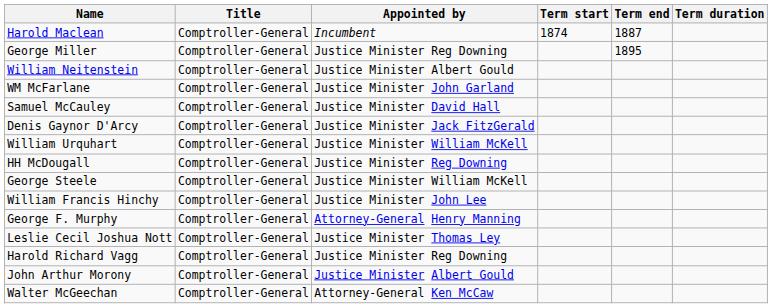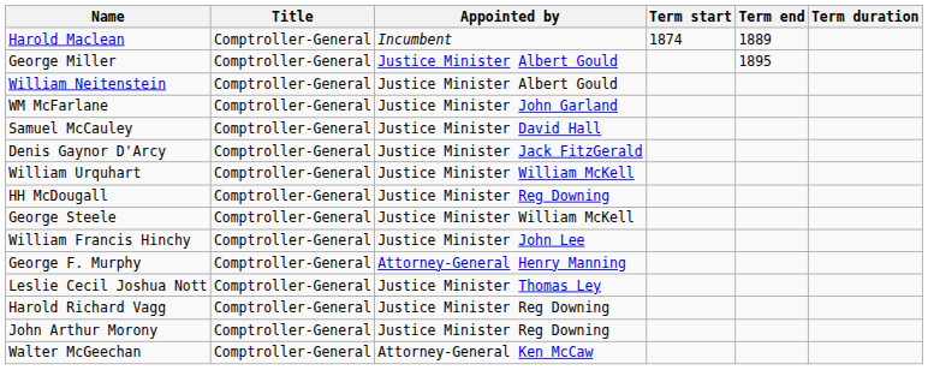Harold Maclean | Term end: 1887 -> 1889
George Miller | Appointed by: Justice Minister Reg Downing -> Justice Minister Albert Gould
John Arthur Morony | Appointed by: Justice Minister Albert Gould -> Justice Minister Reg Downing
